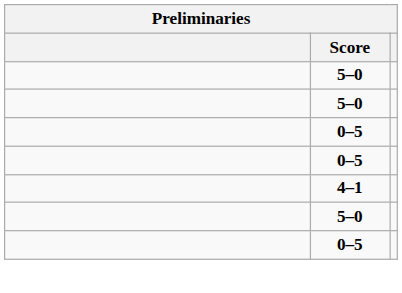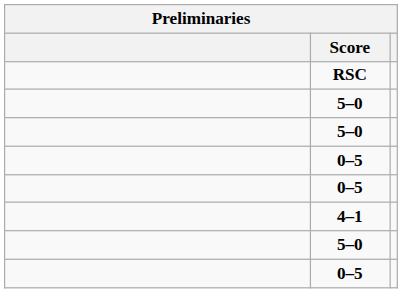+ row: RSC
